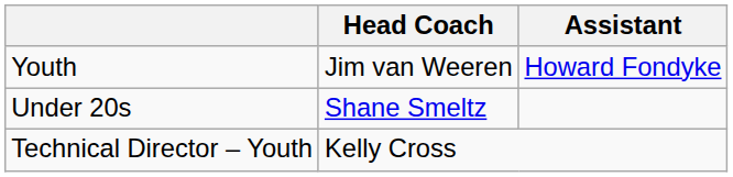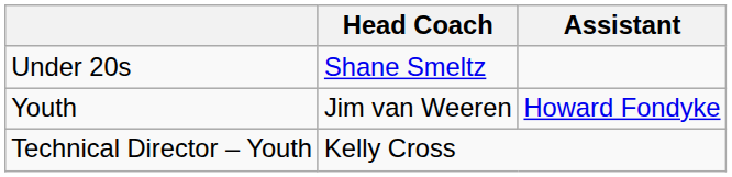rows swapped: Youth <-> Under 20s
